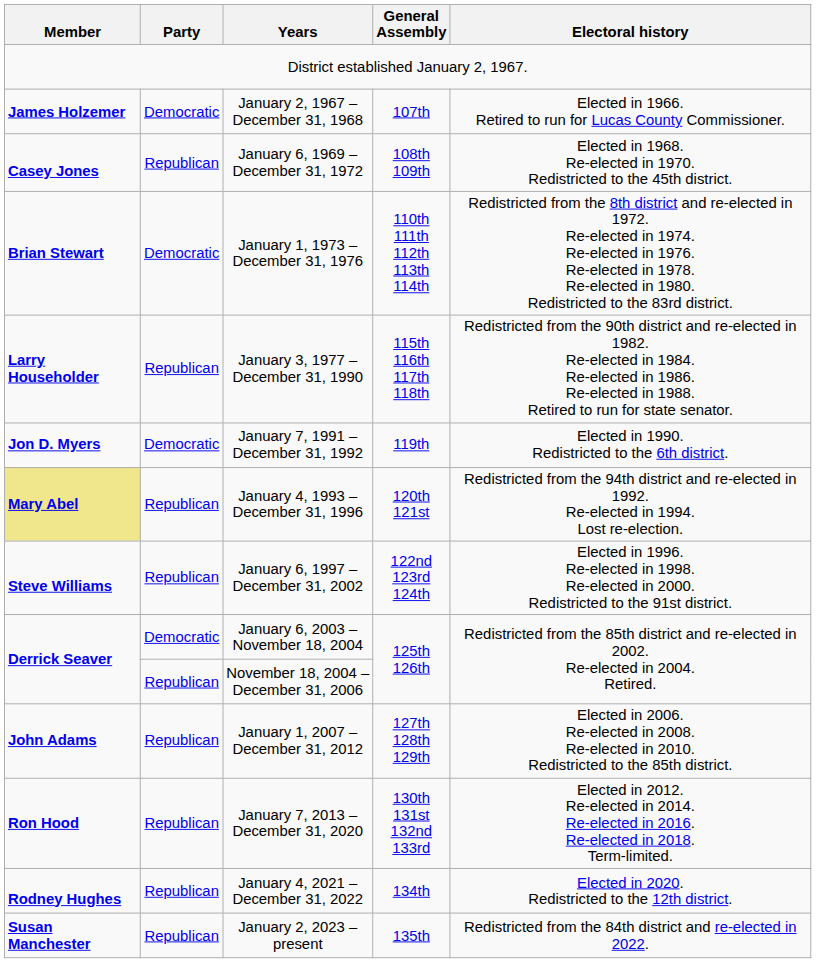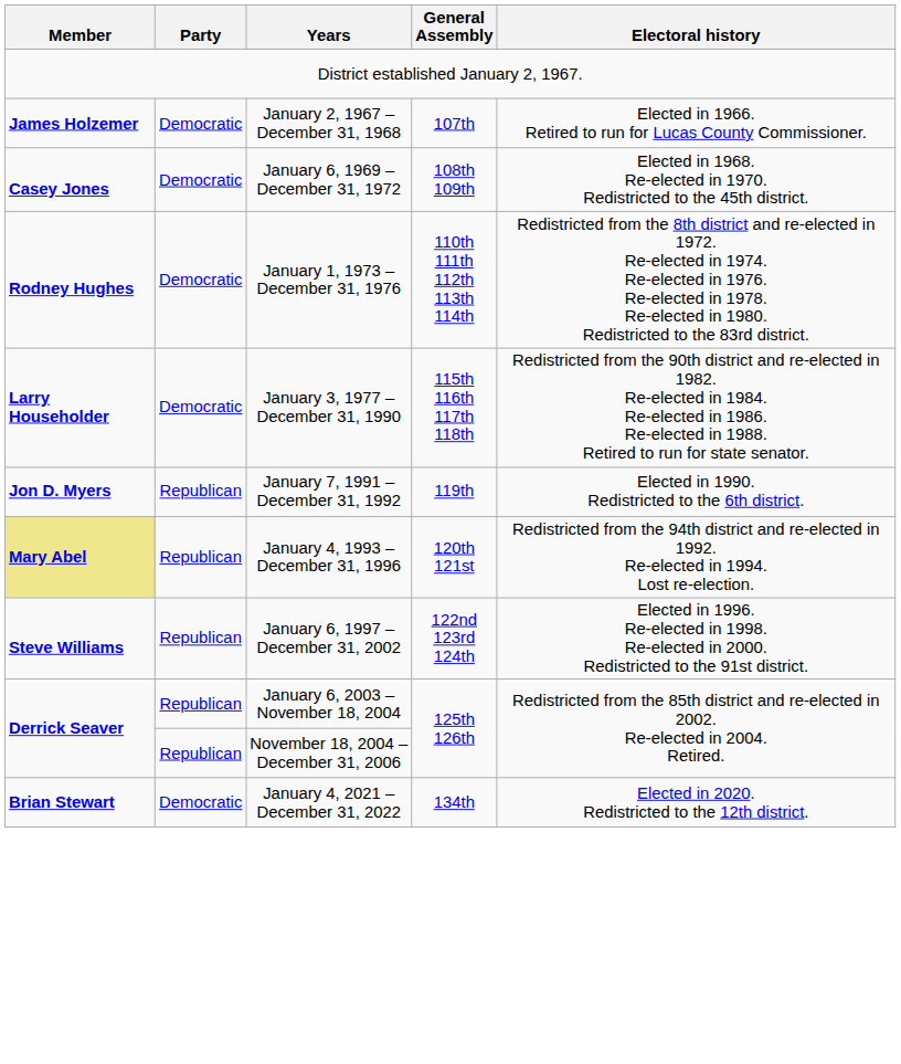January 6, 1969 – December 31, 1972 | Party: Republican -> Democratic
January 1, 1973 – December 31, 1976 | Member: Brian Stewart -> Rodney Hughes
January 3, 1977 – December 31, 1990 | Party: Republican -> Democratic
January 7, 1991 – December 31, 1992 | Party: Democratic -> Republican
January 6, 2003 – November 18, 2004 | Party: Democratic -> Republican
- row: John Adams | Republican | January 1, 2007 – December 31, 2012 | 127th 128th 129th | Elected in 2006. Re-elected in 2008. Re-elected in 2010. Redistricted to the 85th district.
- row: Ron Hood | Republican | January 7, 2013 – December 31, 2020 | 130th 131st 132nd 133rd | Elected in 2012. Re-elected in 2014. Re-elected in 2016. Re-elected in 2018. Term-limited.
January 4, 2021 – December 31, 2022 | Member: Rodney Hughes -> Brian Stewart
January 4, 2021 – December 31, 2022 | Party: Republican -> Democratic
- row: Susan Manchester | Republican | January 2, 2023 – present | 135th | Redistricted from the 84th district and re-elected in 2022.
